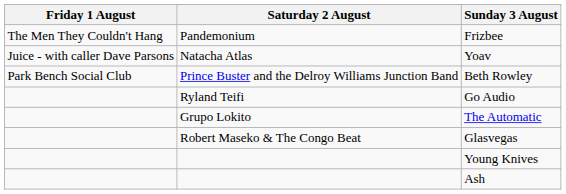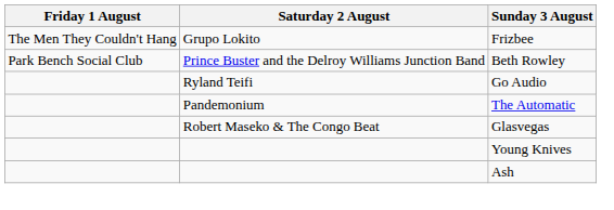Frizbee | Saturday 2 August: Pandemonium -> Grupo Lokito
- row: Juice - with caller Dave Parsons | Natacha Atlas | Yoav
The Automatic | Saturday 2 August: Grupo Lokito -> Pandemonium
